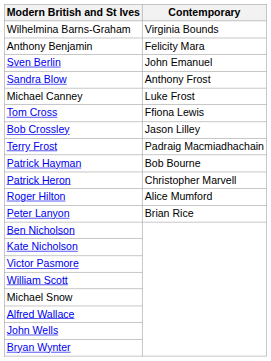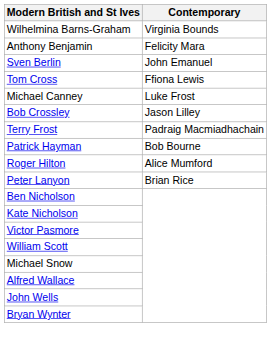- row: Sandra Blow | Anthony Frost
rows swapped: Michael Canney <-> Tom Cross
- row: Patrick Heron | Christopher Marvell
